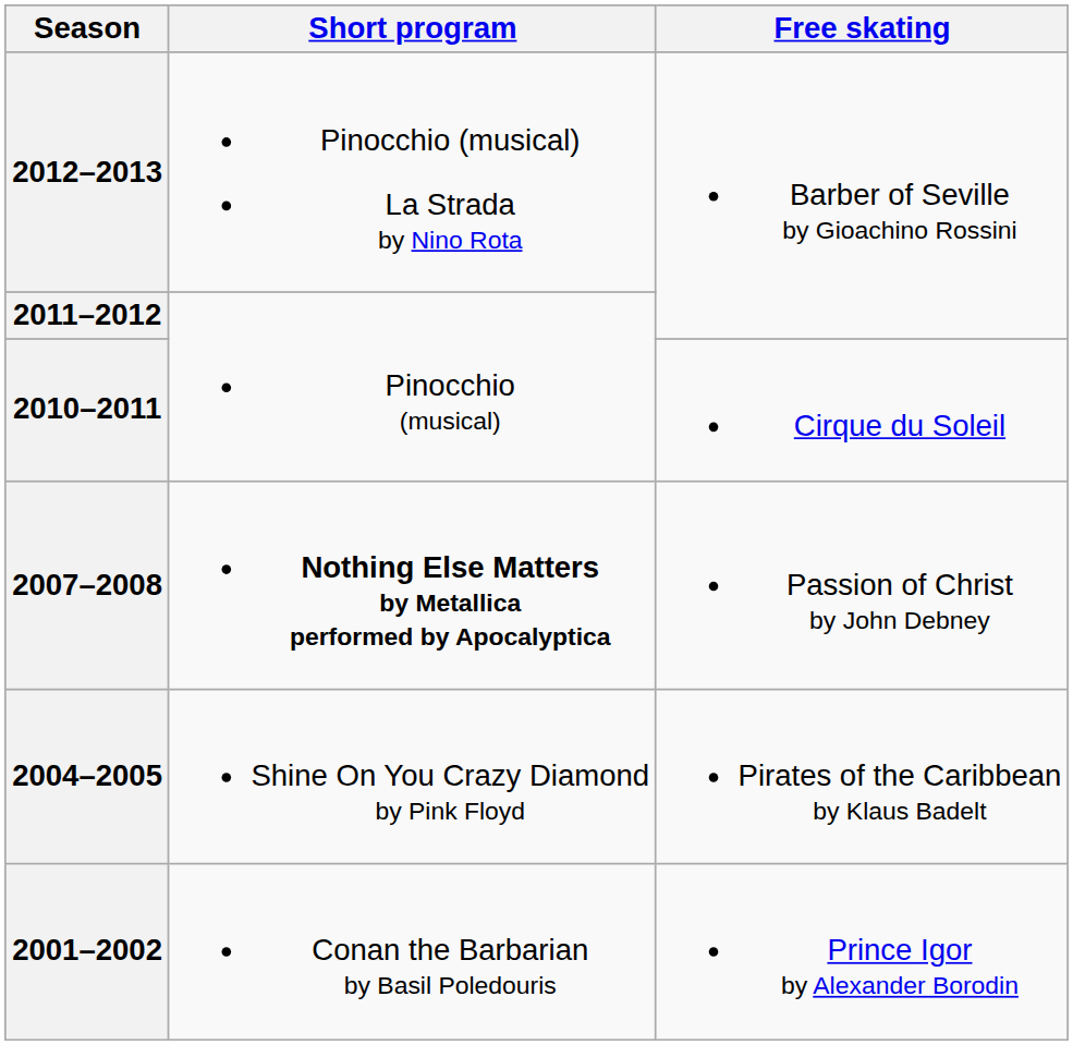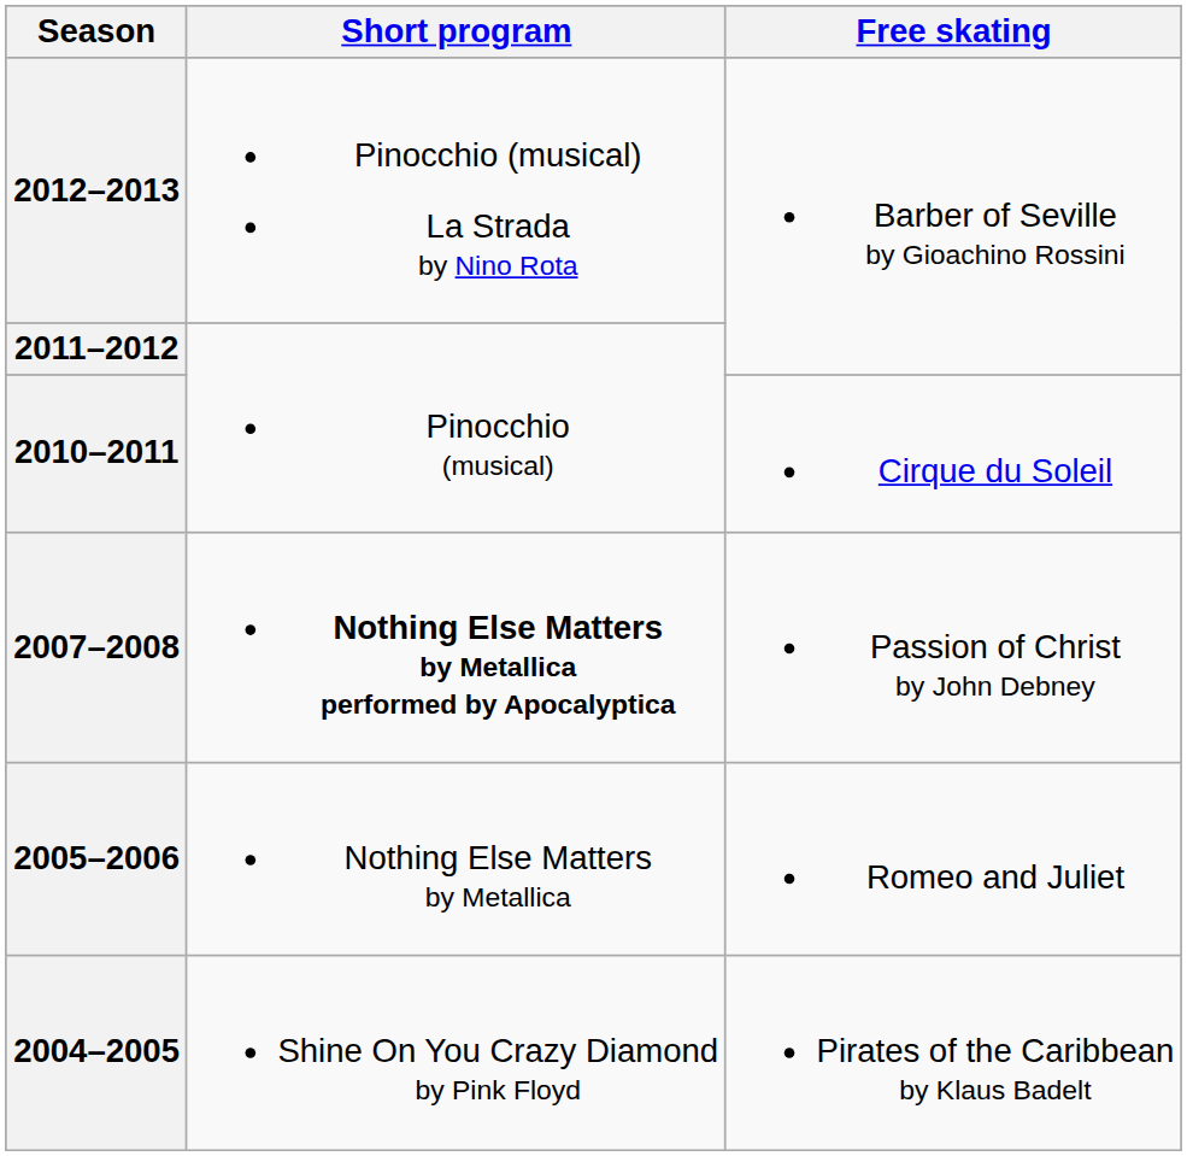+ row: 2005–2006 | Nothing Else Matters by Metallica | Romeo and Juliet
- row: 2001–2002 | Conan the Barbarian by Basil Poledouris | Prince Igor by Alexander Borodin
